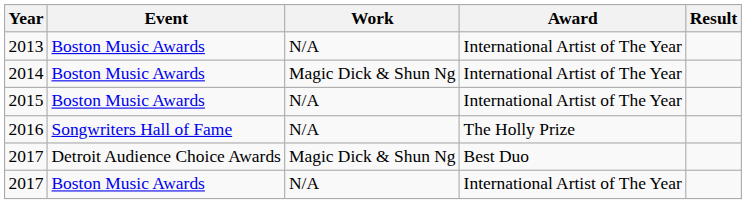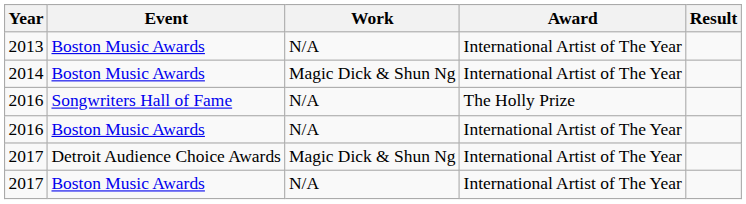- row: 2015 | Boston Music Awards | N/A | International Artist of The Year
+ row: 2016 | Boston Music Awards | N/A | International Artist of The Year
2017 / Detroit Audience Choice Awards | Award: Best Duo -> International Artist of The Year
